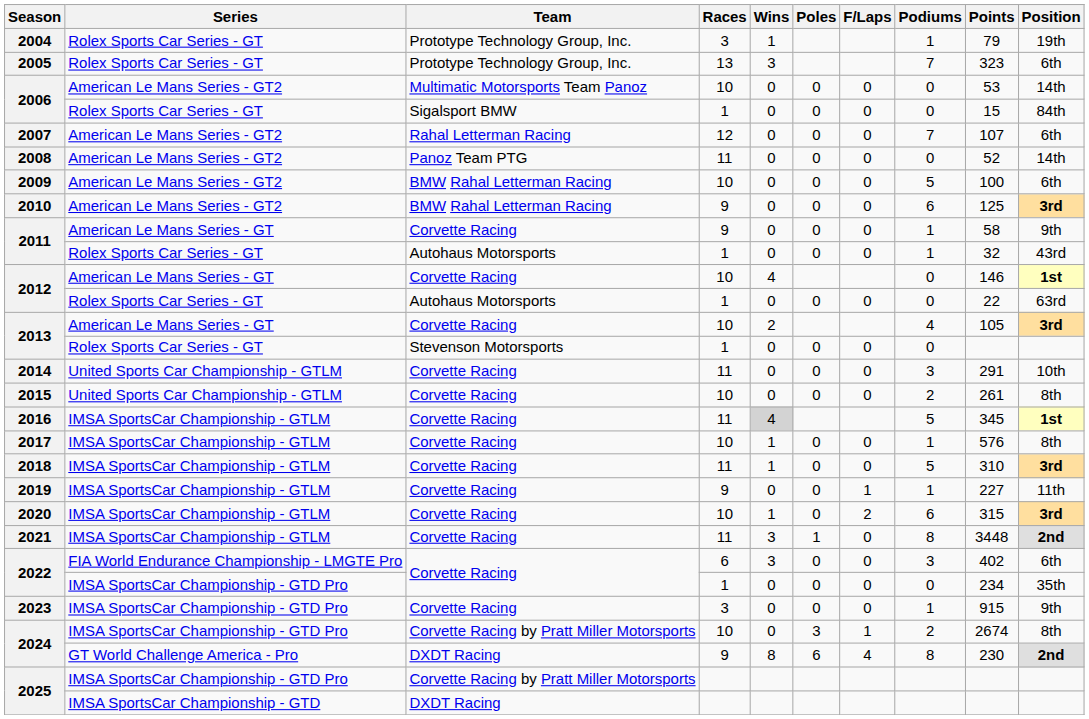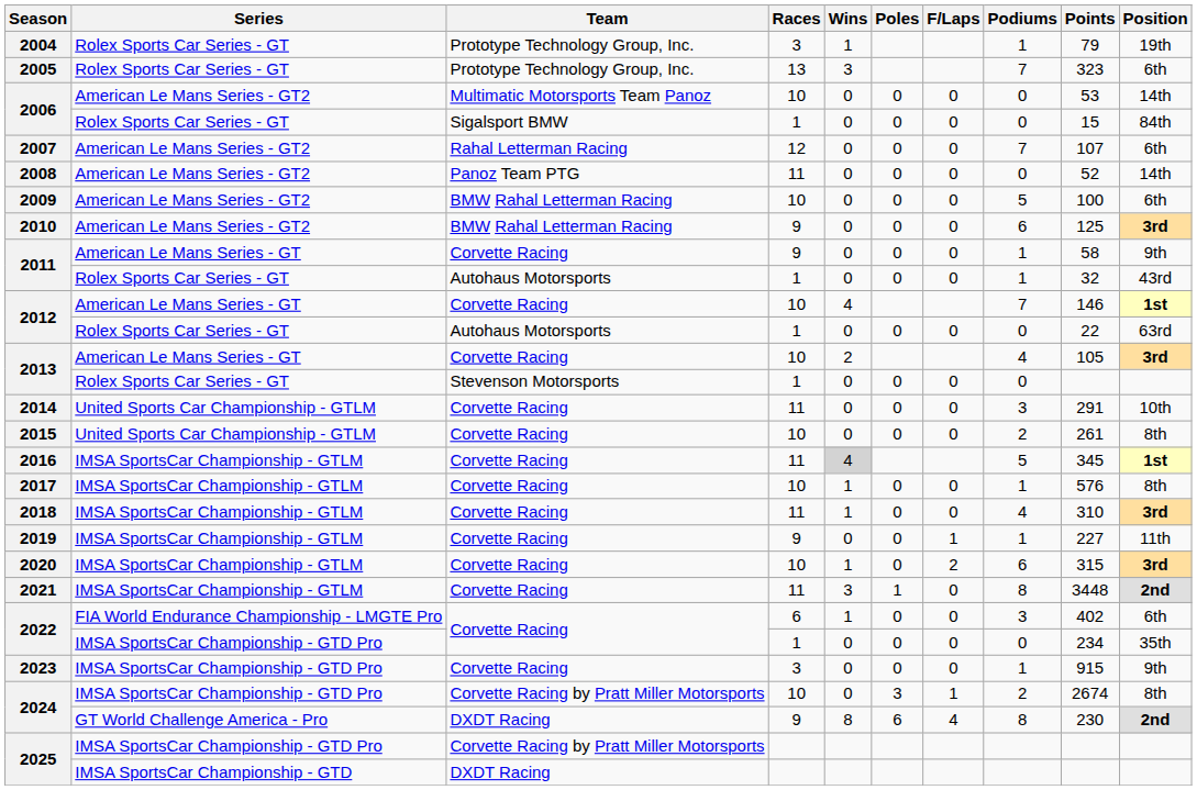2012 / American Le Mans Series - GT | Podiums: 0 -> 7
2018 | Podiums: 5 -> 4
2022 / FIA World Endurance Championship - LMGTE Pro | Wins: 3 -> 1
